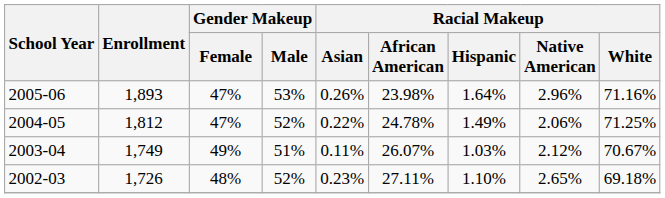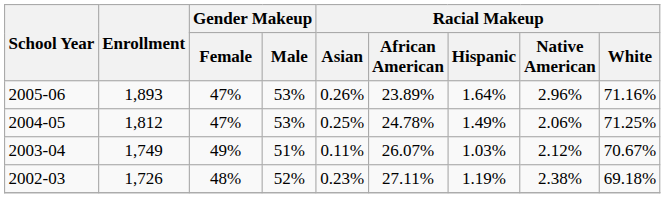2005-06 | Racial Makeup / African American: 23.98% -> 23.89%
2004-05 | Gender Makeup / Male: 52% -> 53%
2004-05 | Racial Makeup / Asian: 0.22% -> 0.25%
2002-03 | Racial Makeup / Hispanic: 1.10% -> 1.19%
2002-03 | Racial Makeup / Native American: 2.65% -> 2.38%
